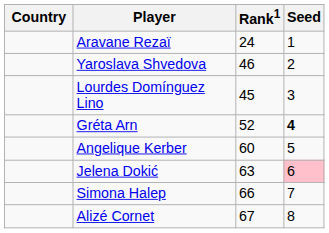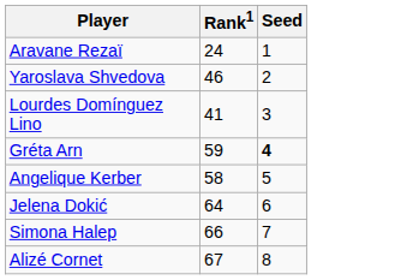- column: Country
Lourdes Domínguez Lino | Rank1: 45 -> 41
Gréta Arn | Rank1: 52 -> 59
Angelique Kerber | Rank1: 60 -> 58
Jelena Dokić | Rank1: 63 -> 64
Jelena Dokić | Seed: pink background -> no background
